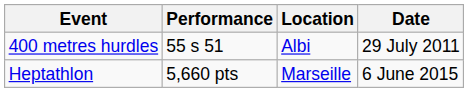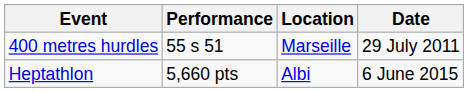400 metres hurdles | Location: Albi -> Marseille
Heptathlon | Location: Marseille -> Albi
